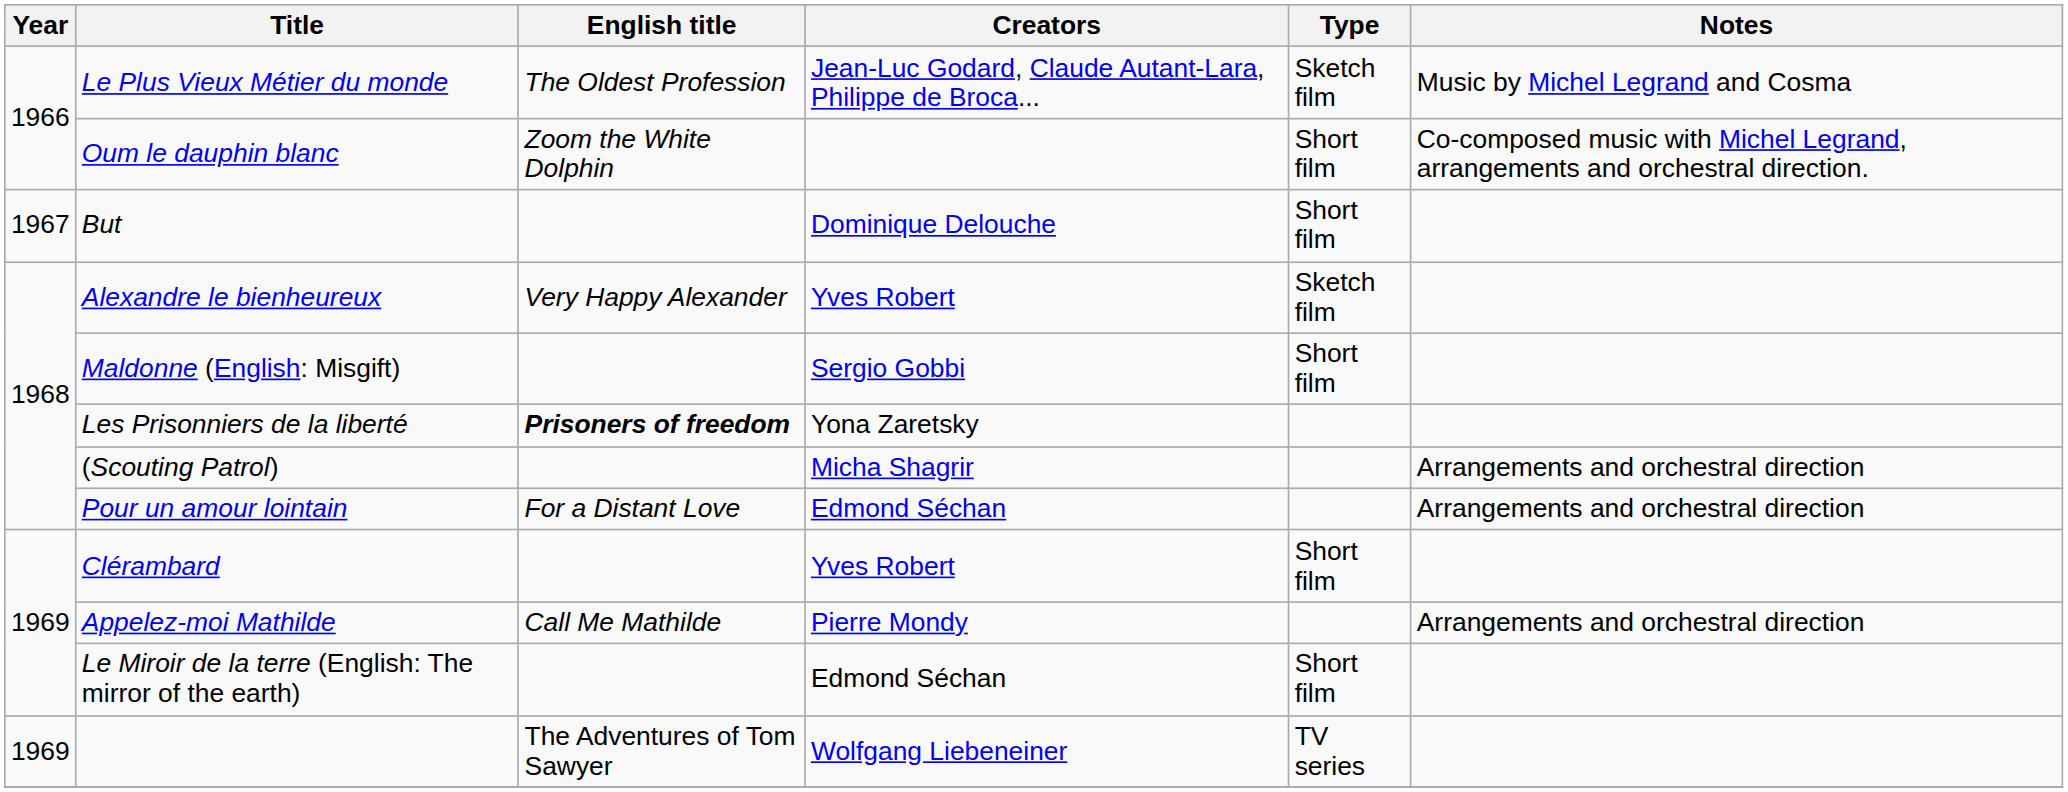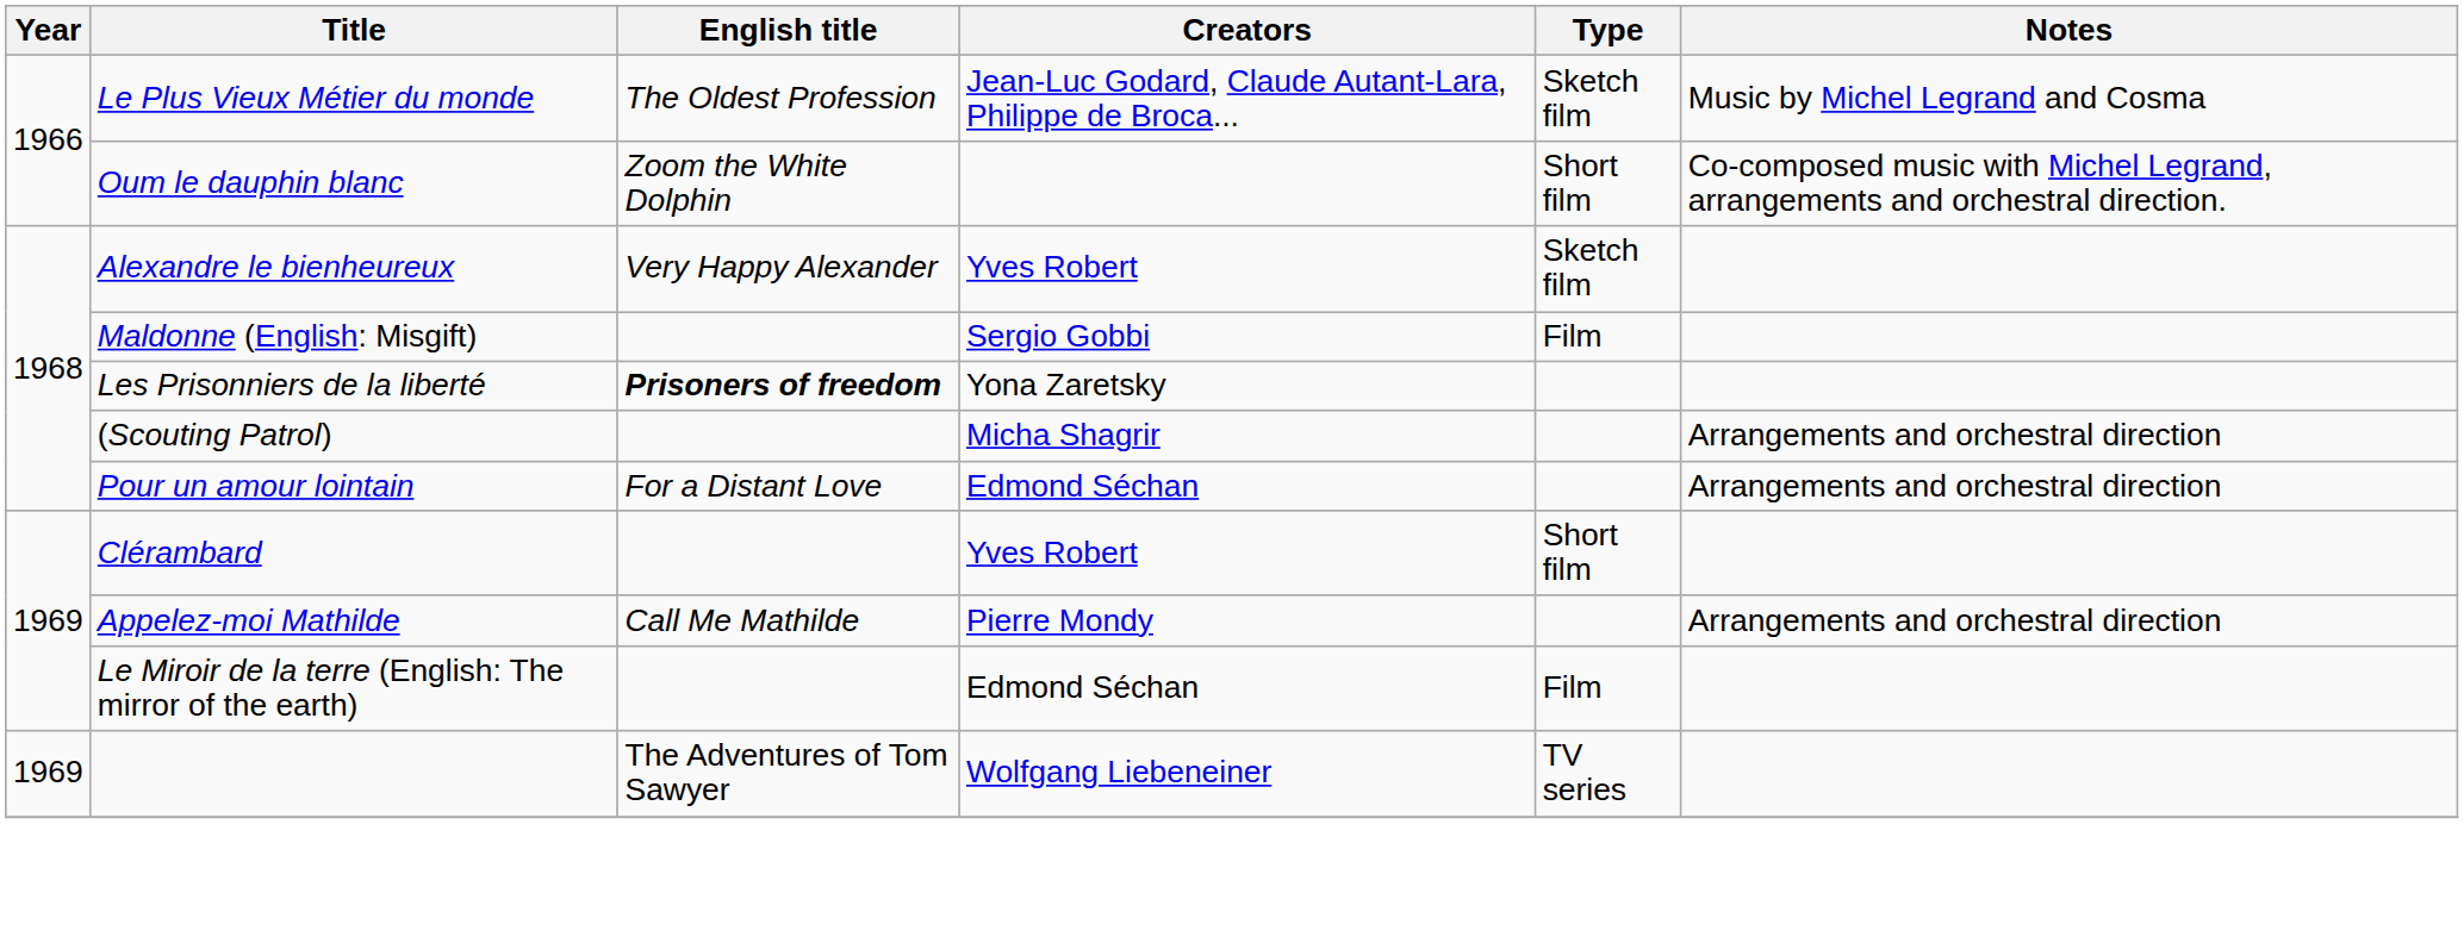- row: 1967 | But | Dominique Delouche | Short film
Maldonne (English: Misgift) | Type: Short film -> Film
Le Miroir de la terre (English: The mirror of the earth) | Type: Short film -> Film
